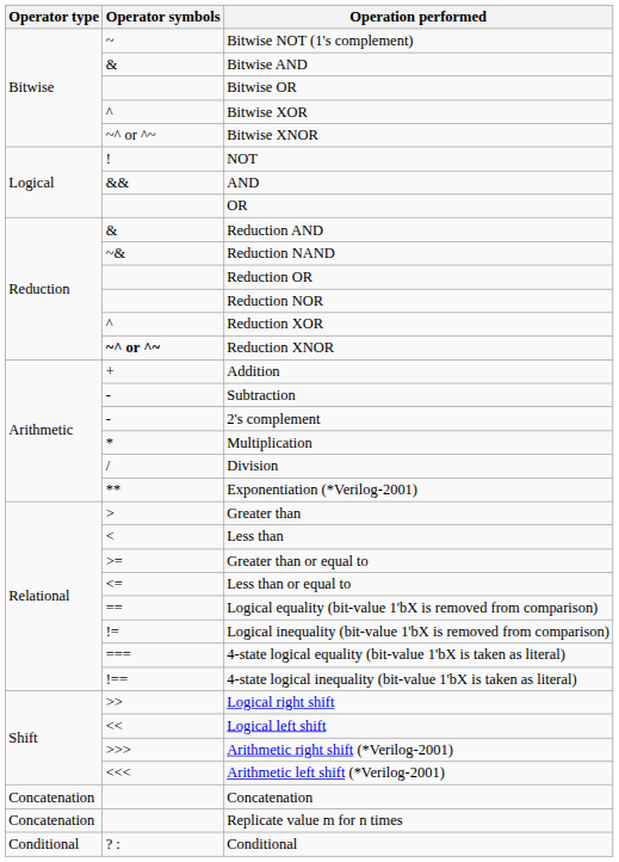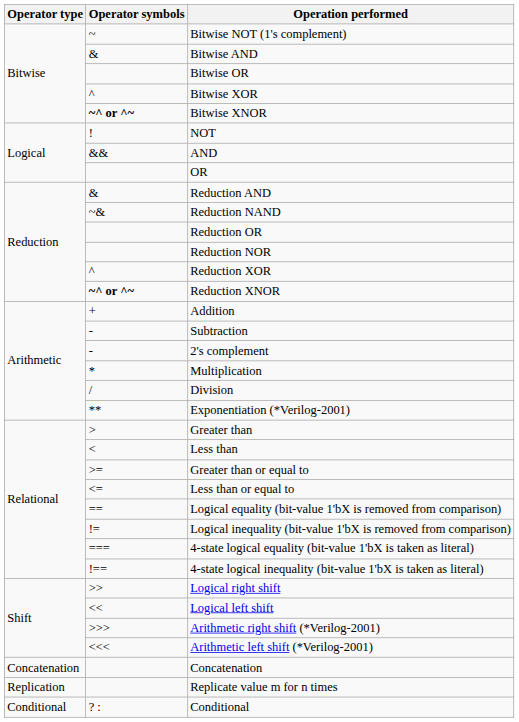Bitwise XNOR | Operator symbols: normal -> bold
Replicate value m for n times | Operator type: Concatenation -> Replication
